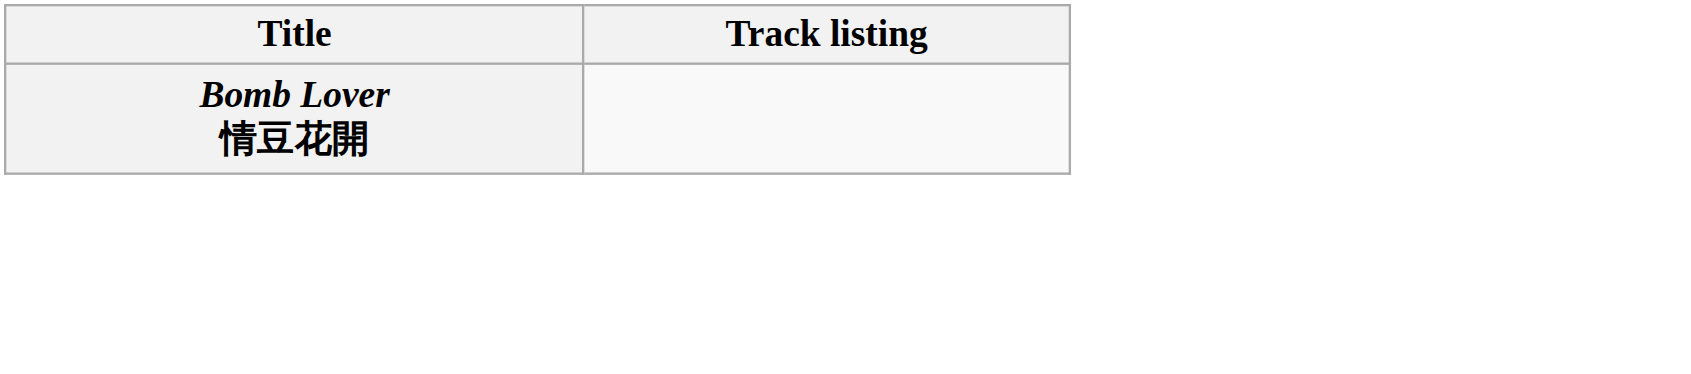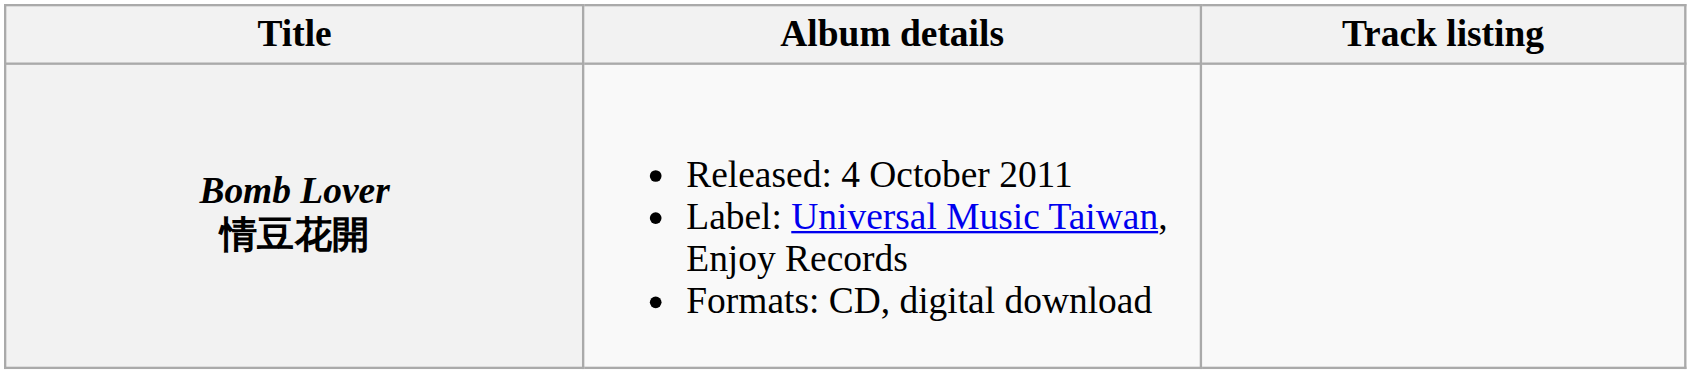+ column: Album details | Released: 4 October 2011 Label: Universal Music Taiwan, Enjoy Records Formats: CD, digital download
